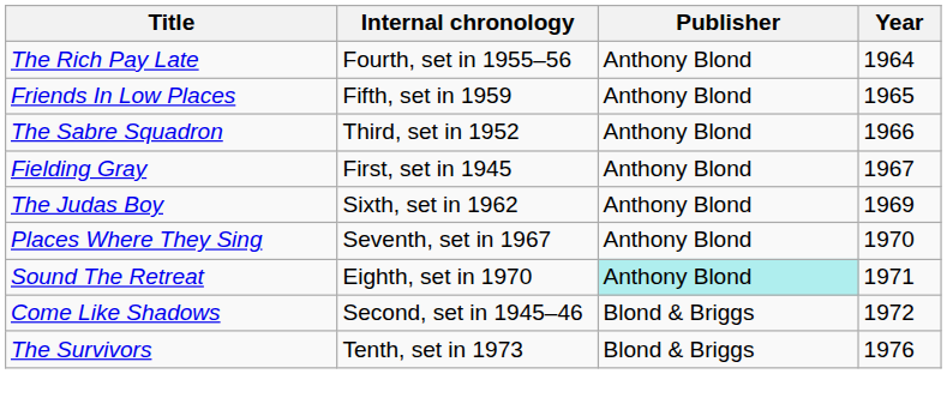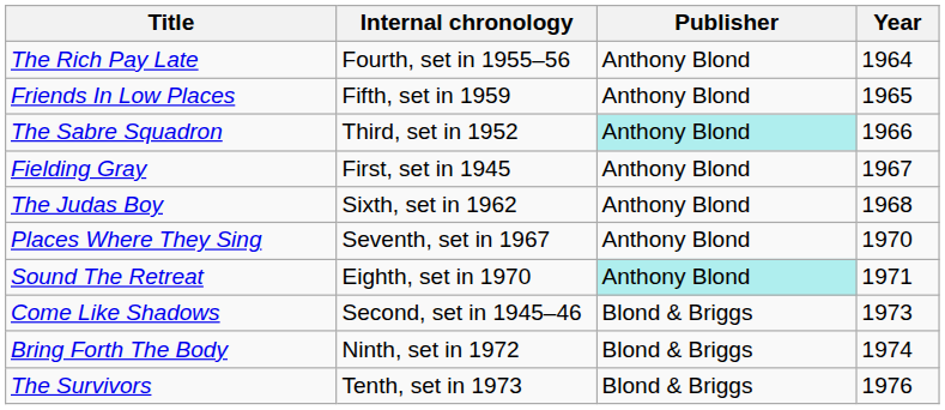The Sabre Squadron | Publisher: no background -> paleturquoise background
The Judas Boy | Year: 1969 -> 1968
Come Like Shadows | Year: 1972 -> 1973
+ row: Bring Forth The Body | Ninth, set in 1972 | Blond & Briggs | 1974
